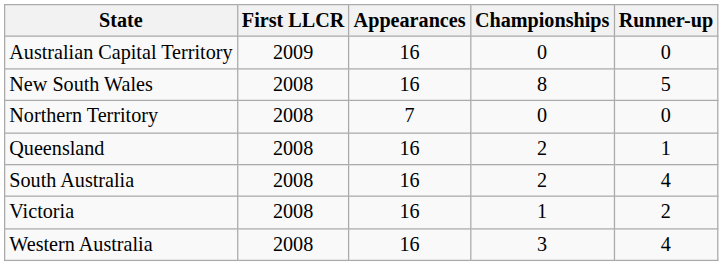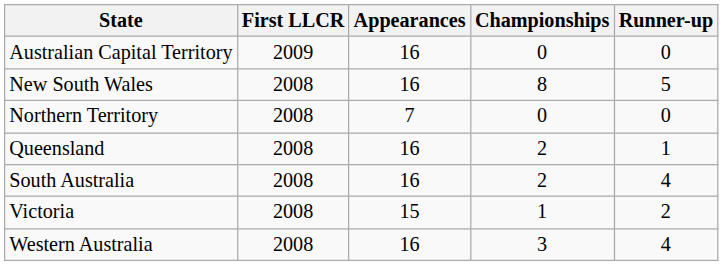Victoria | Appearances: 16 -> 15
